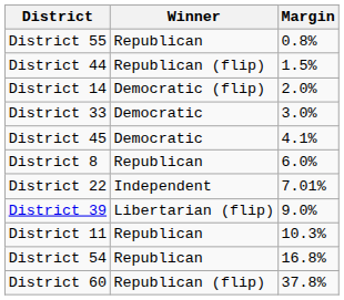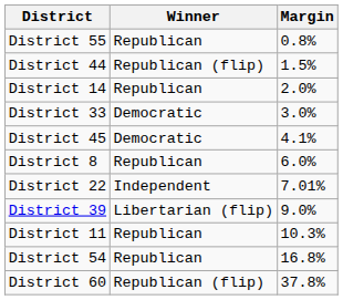District 14 | Winner: Democratic (flip) -> Republican
